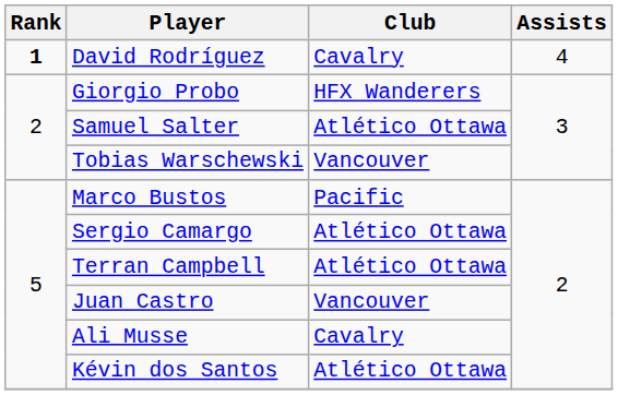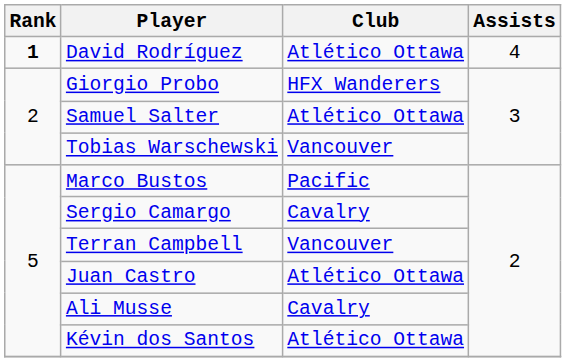David Rodríguez | Club: Cavalry -> Atlético Ottawa
Sergio Camargo | Club: Atlético Ottawa -> Cavalry
Terran Campbell | Club: Atlético Ottawa -> Vancouver
Juan Castro | Club: Vancouver -> Atlético Ottawa
